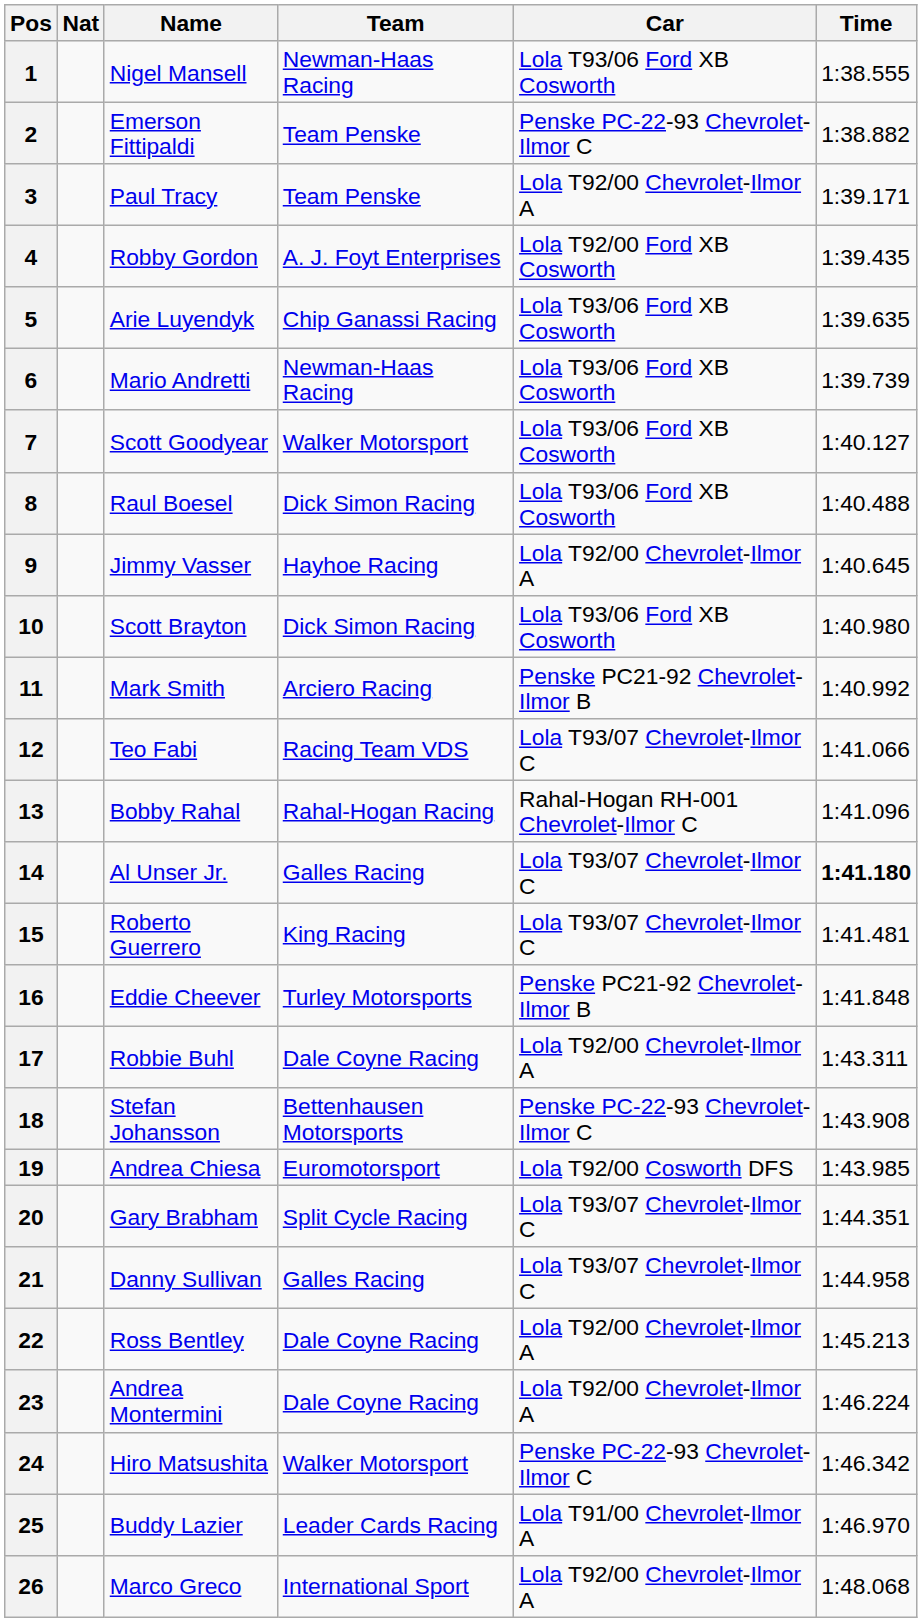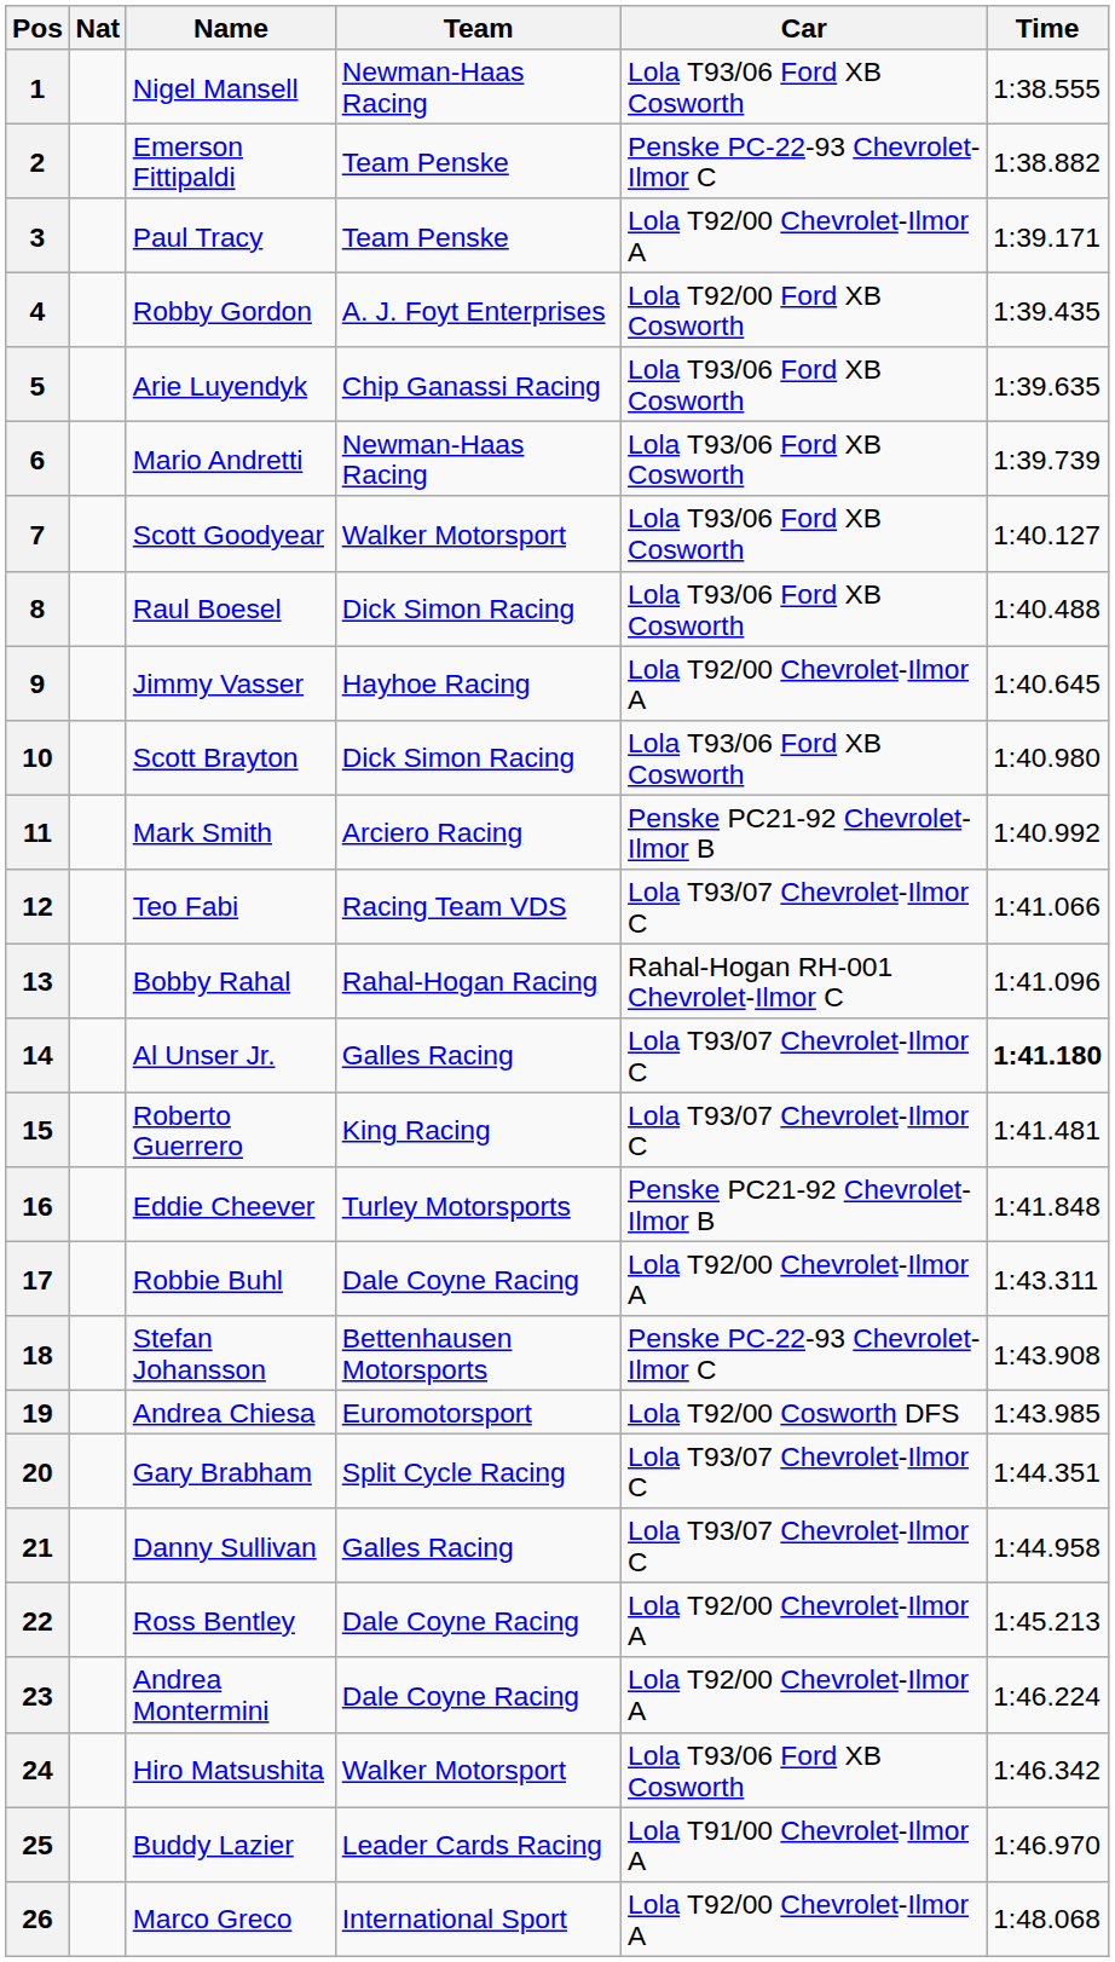24 | Car: Penske PC-22-93 Chevrolet-Ilmor C -> Lola T93/06 Ford XB Cosworth
